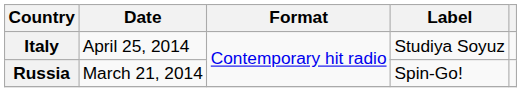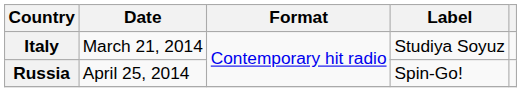Italy | Date: April 25, 2014 -> March 21, 2014
Russia | Date: March 21, 2014 -> April 25, 2014
